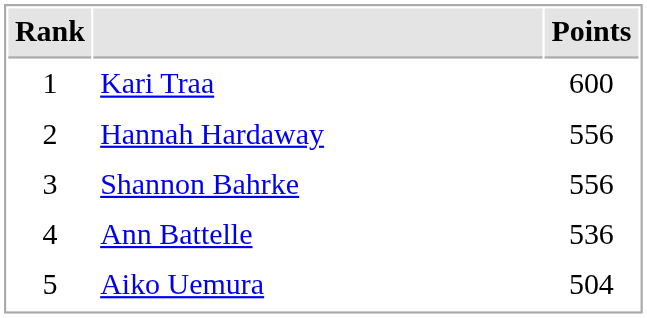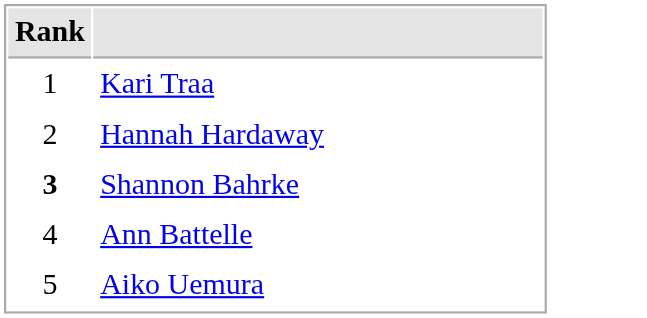- column: Points | 600 | 556 | 556 | 536 | 504
Shannon Bahrke | Rank: normal -> bold
